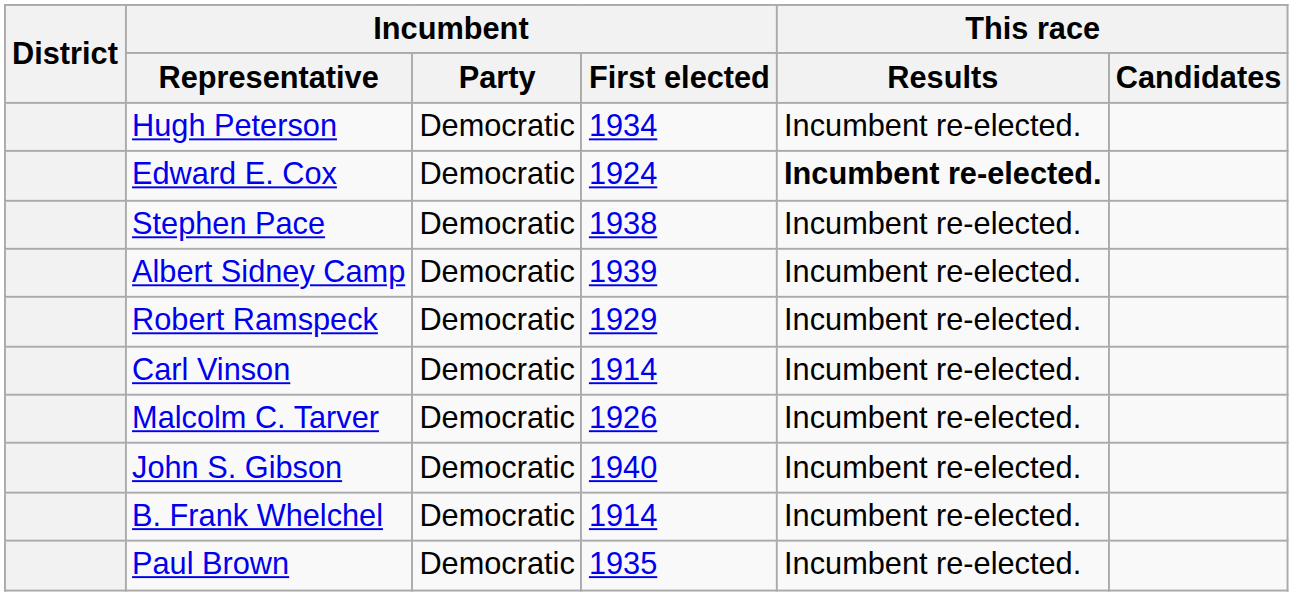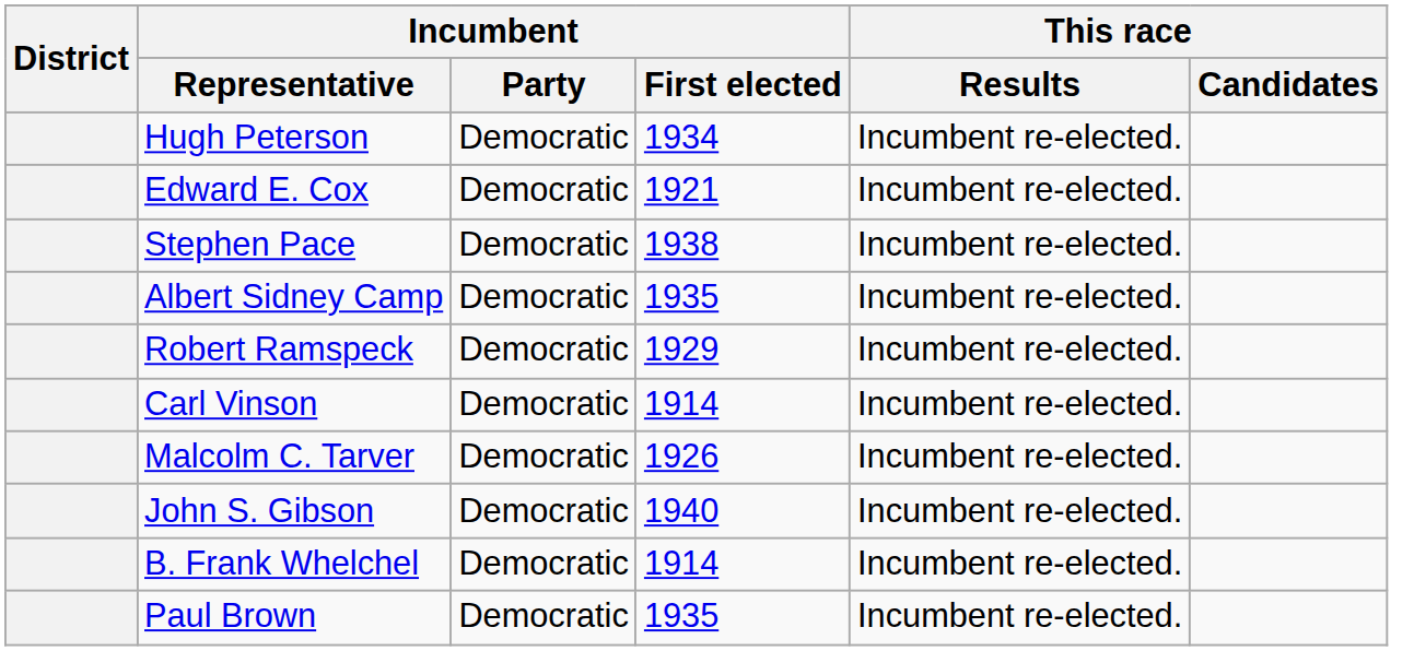Edward E. Cox | Incumbent / First elected: 1924 -> 1921
Edward E. Cox | This race / Results: bold -> normal
Albert Sidney Camp | Incumbent / First elected: 1939 -> 1935
